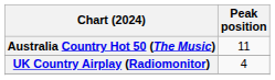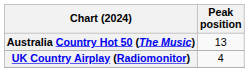Australia Country Hot 50 (The Music) | Peak position: 11 -> 13
